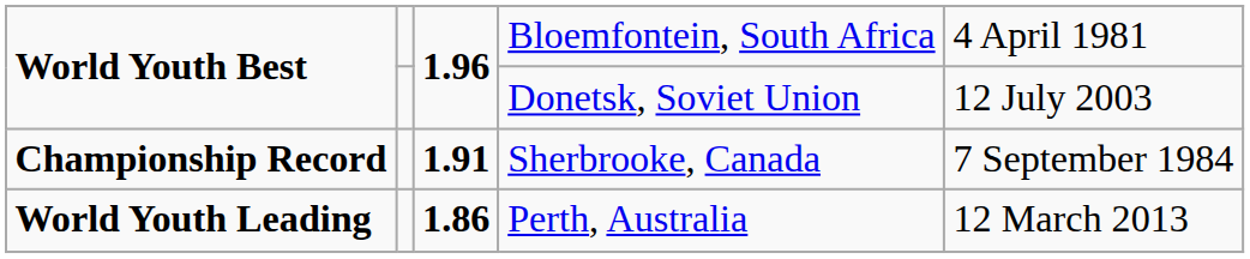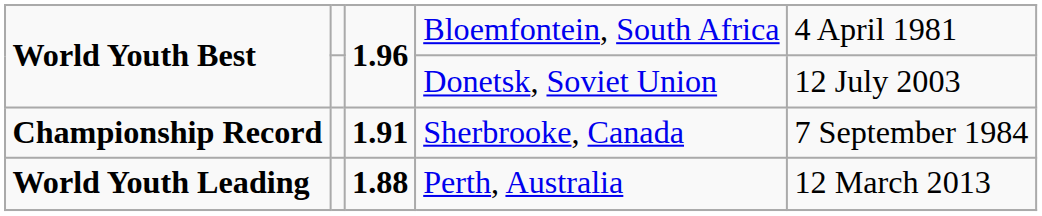World Youth Leading | column 3: 1.86 -> 1.88
